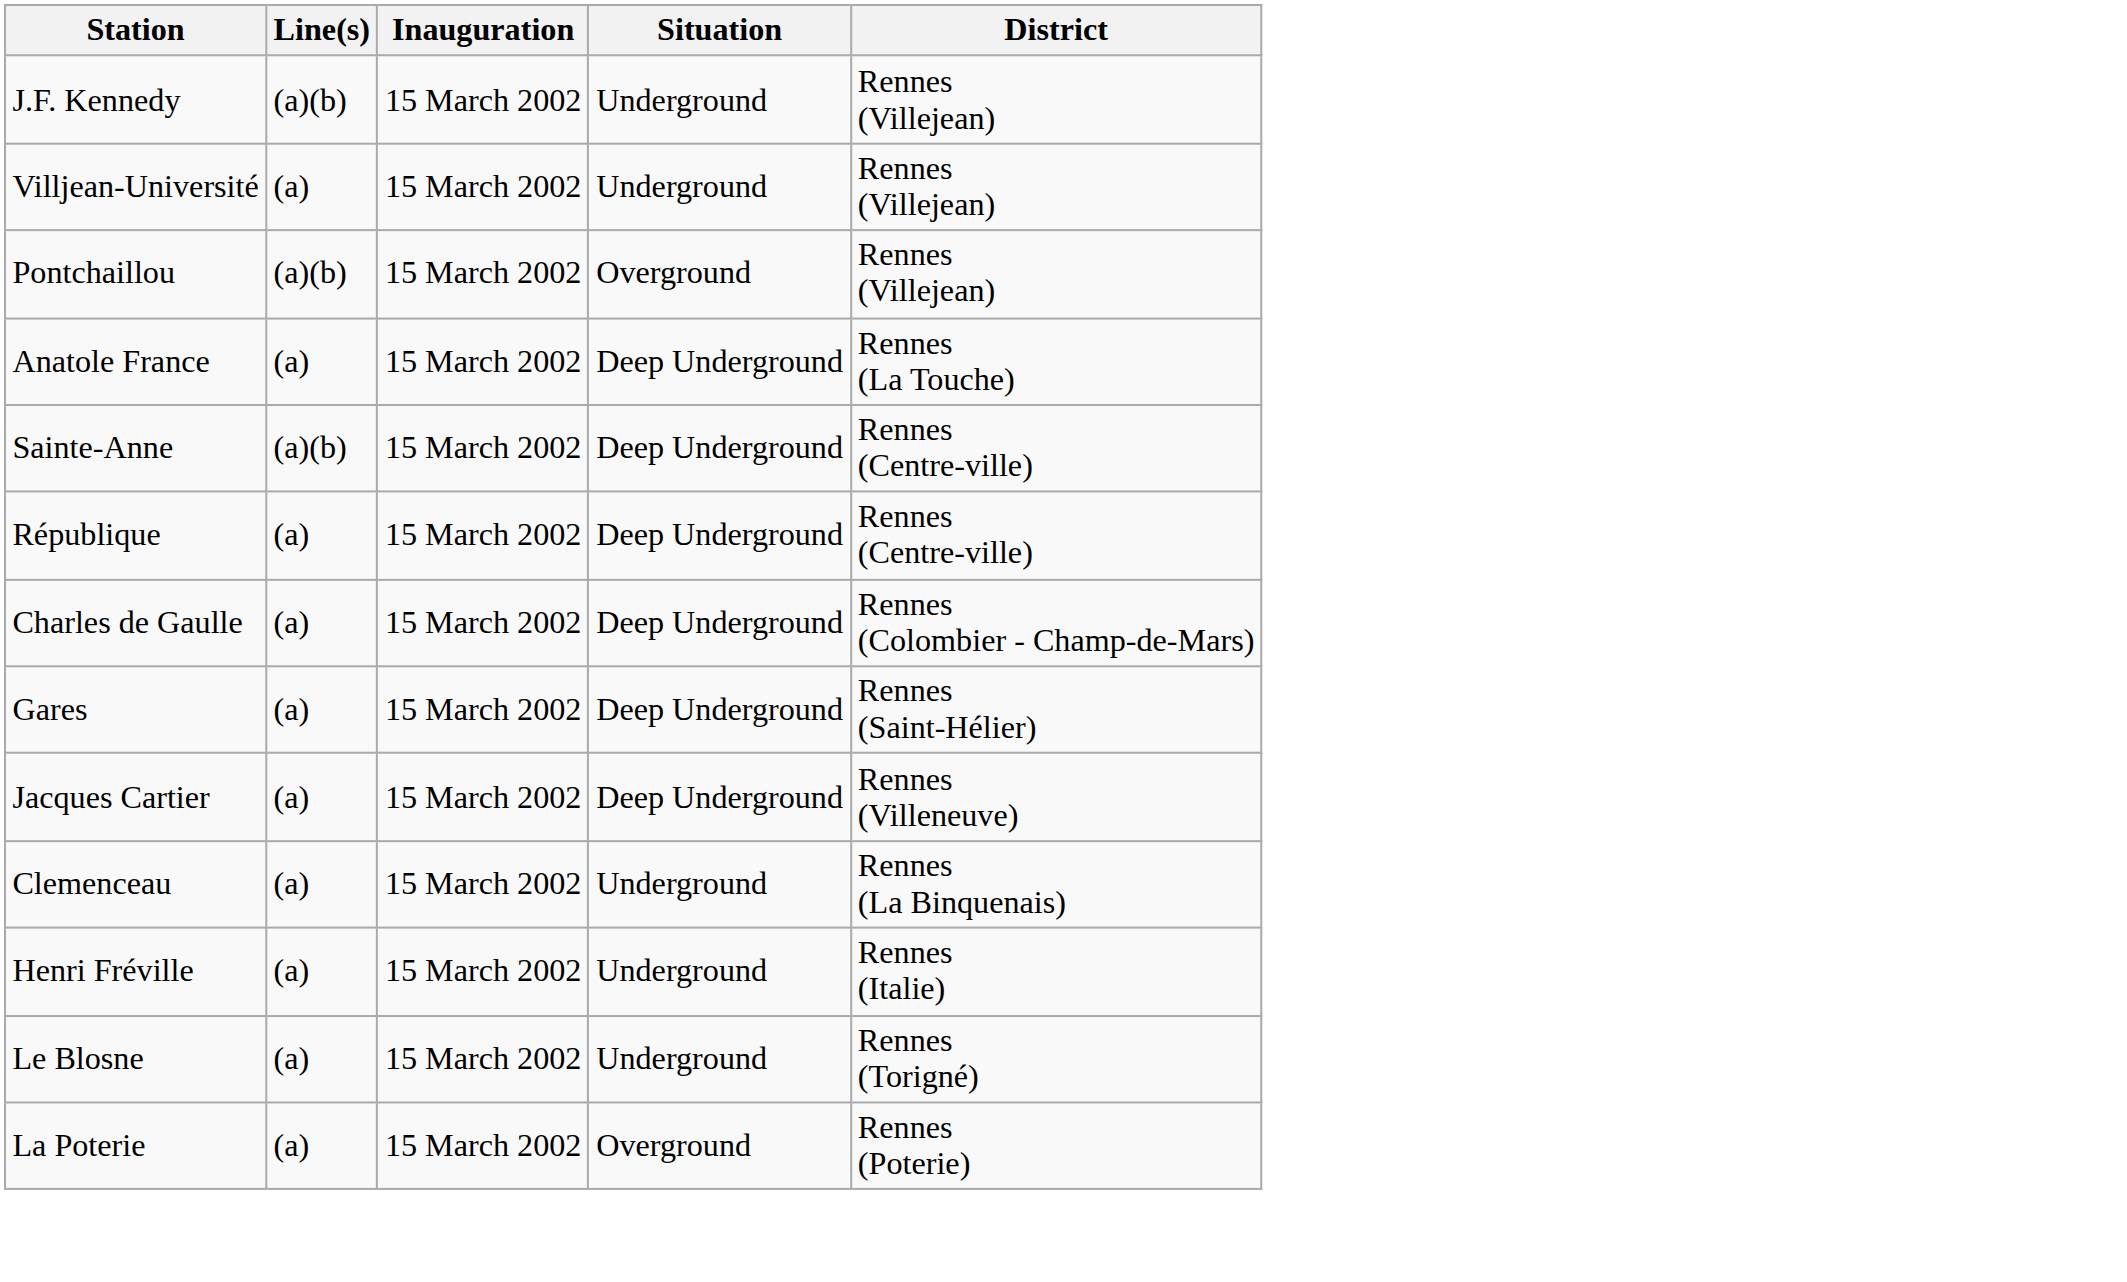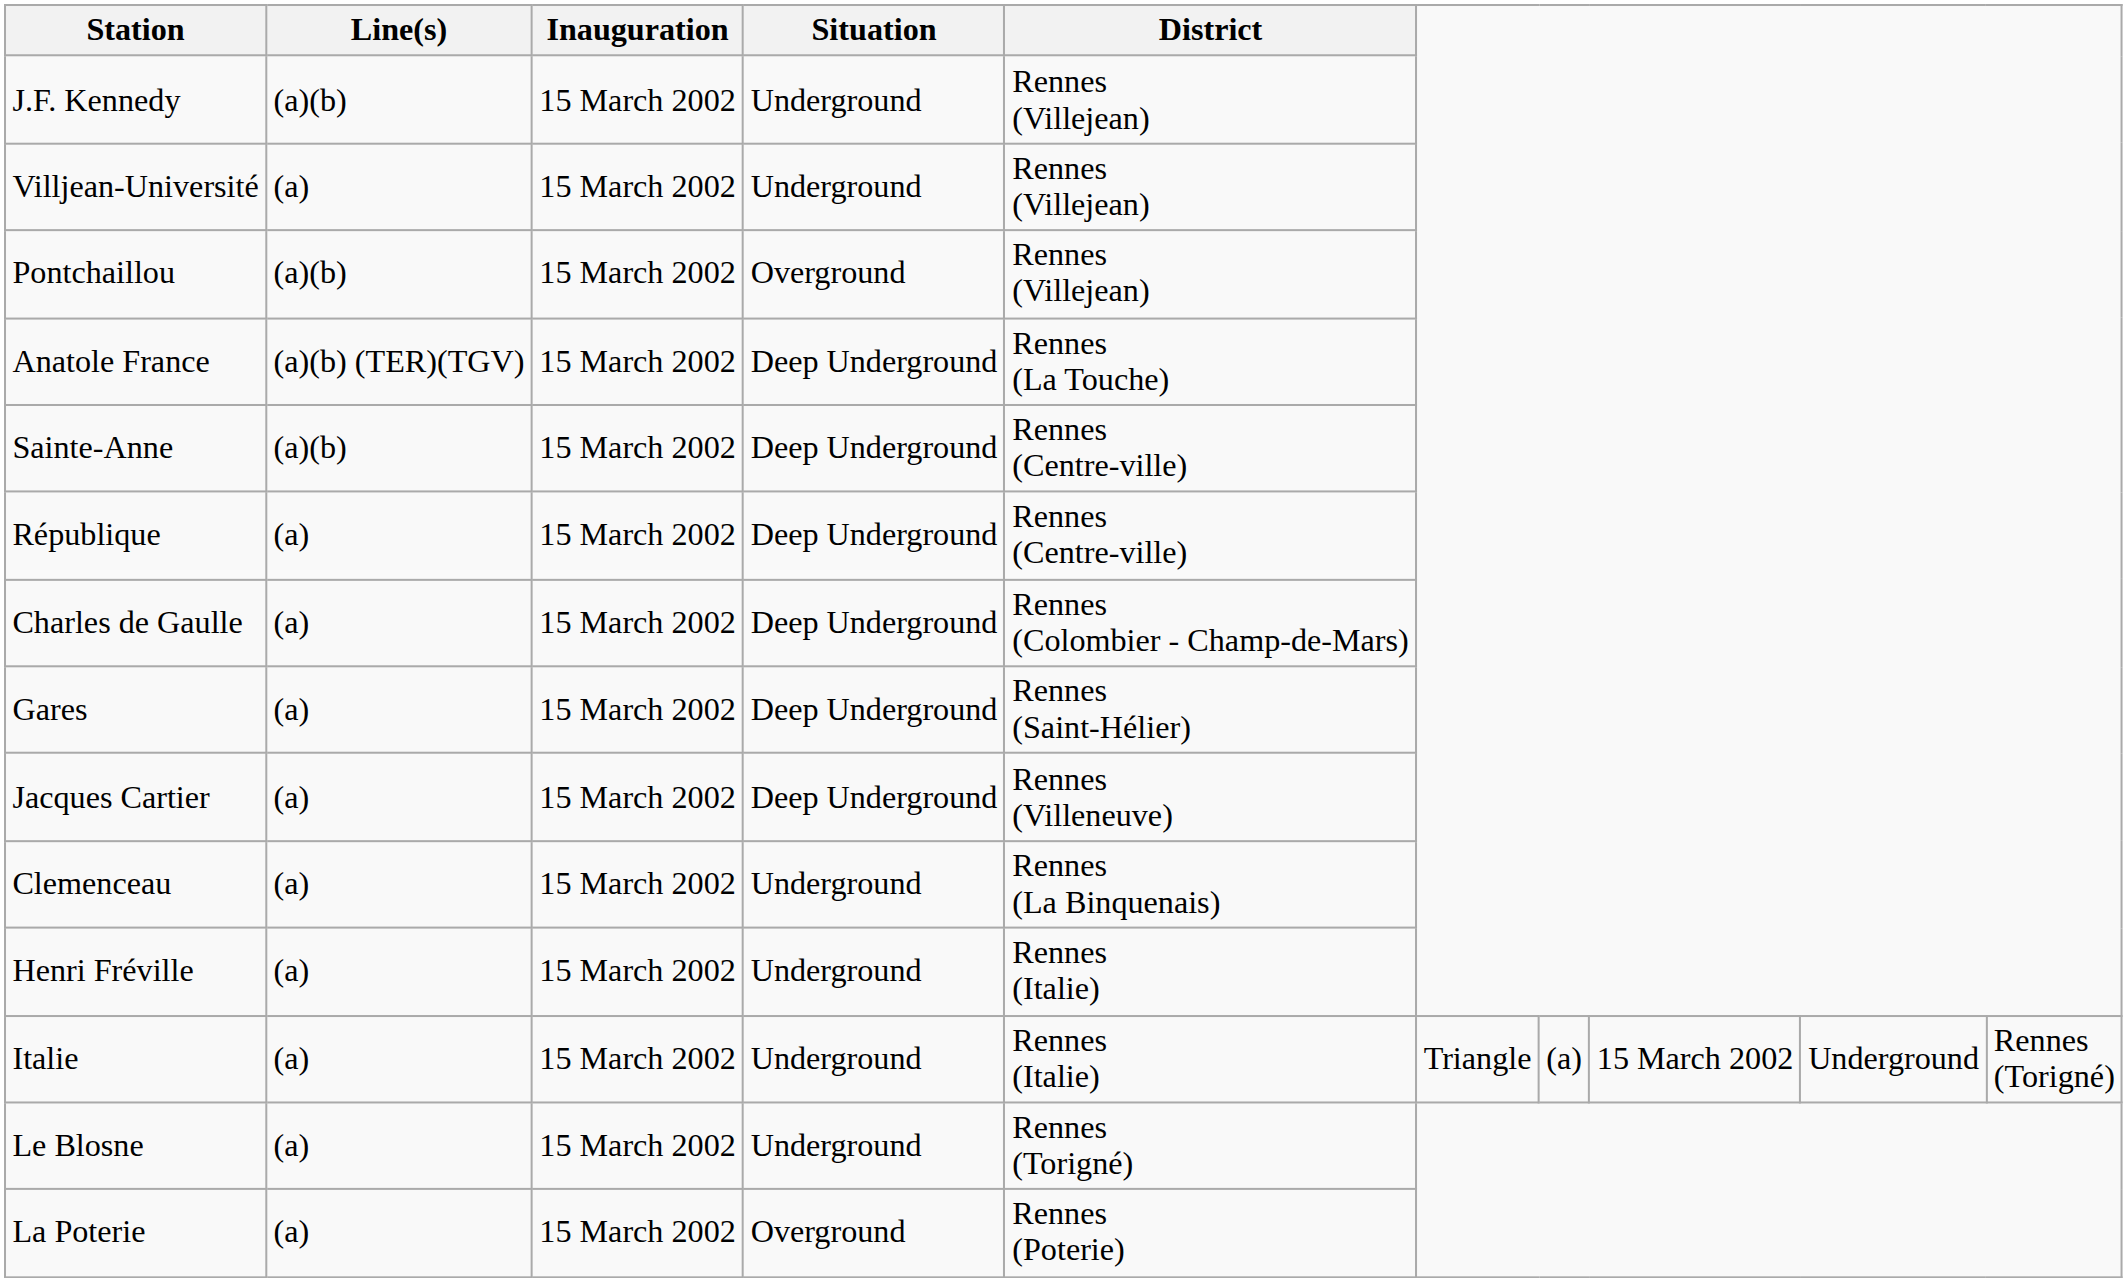Anatole France | Line(s): (a) -> (a)(b) (TER)(TGV)
+ row: Italie | (a) | 15 March 2002 | Underground | Rennes (Italie) | Triangle | (a) | 15 March 2002 | Underground | Rennes (Torigné)
